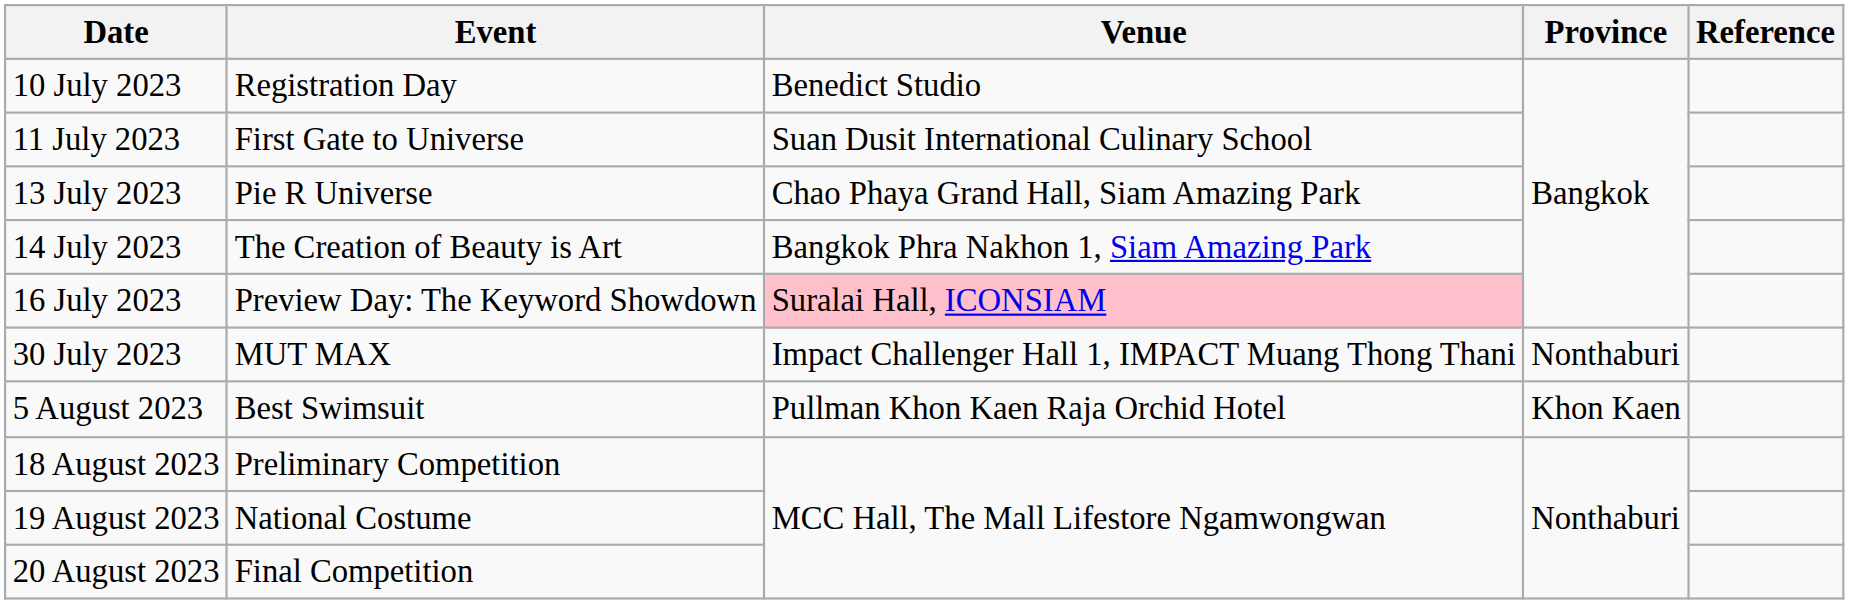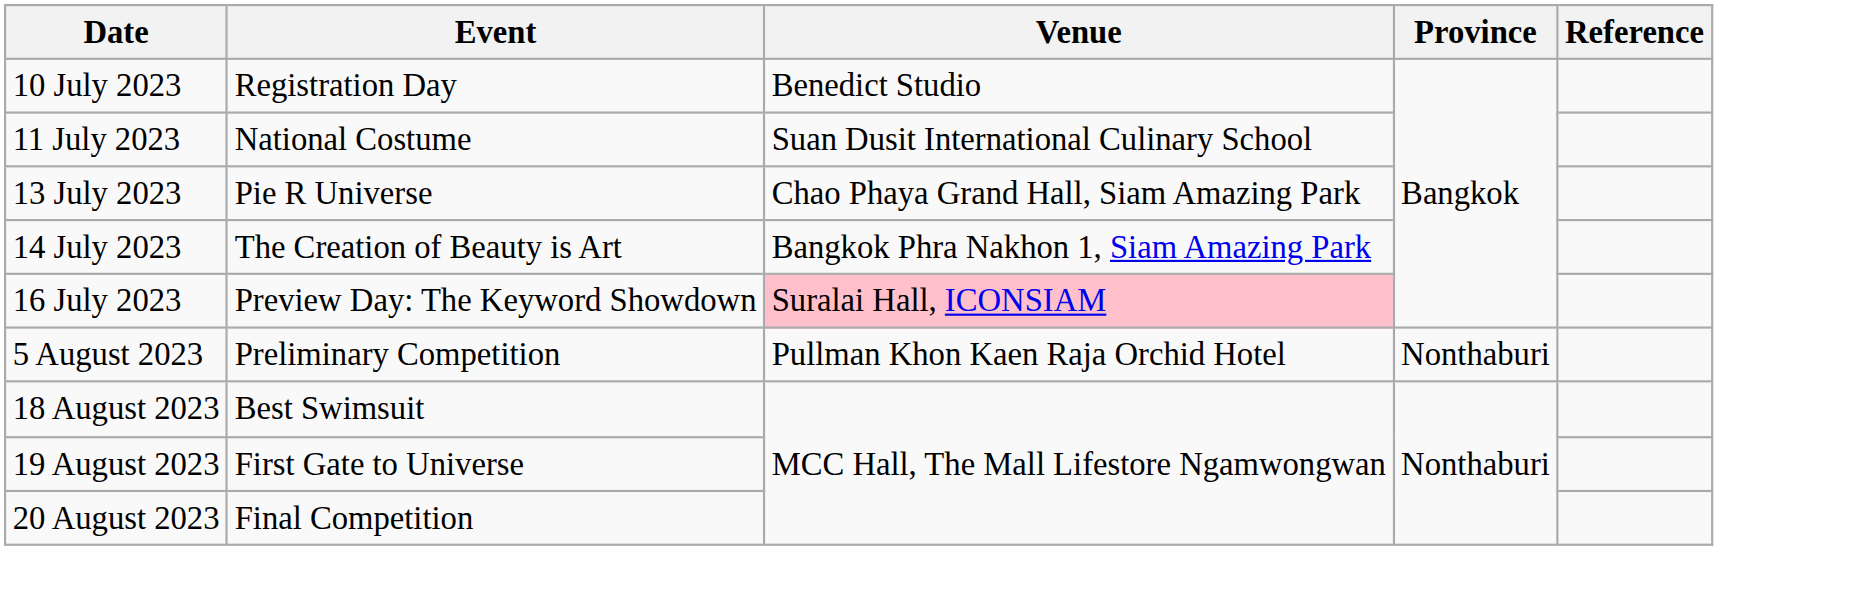11 July 2023 | Event: First Gate to Universe -> National Costume
- row: 30 July 2023 | MUT MAX | Impact Challenger Hall 1, IMPACT Muang Thong Thani | Nonthaburi
5 August 2023 | Event: Best Swimsuit -> Preliminary Competition
5 August 2023 | Province: Khon Kaen -> Nonthaburi
18 August 2023 | Event: Preliminary Competition -> Best Swimsuit
19 August 2023 | Event: National Costume -> First Gate to Universe
